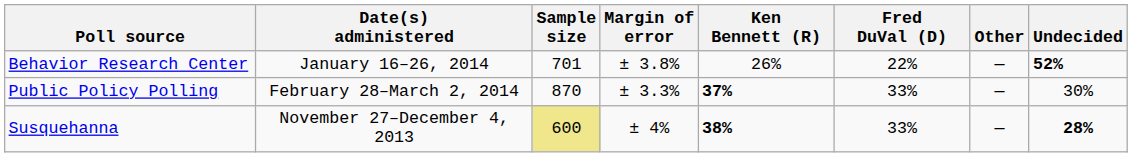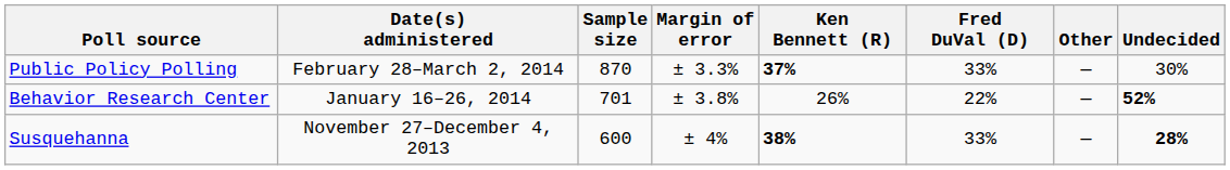rows swapped: Public Policy Polling <-> Behavior Research Center
Susquehanna | Sample size: khaki background -> no background
